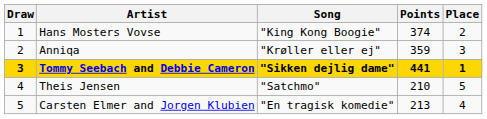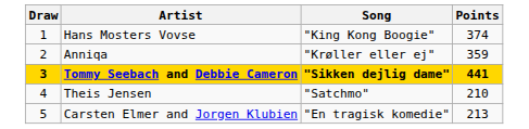- column: Place | 2 | 3 | 1 | 5 | 4
